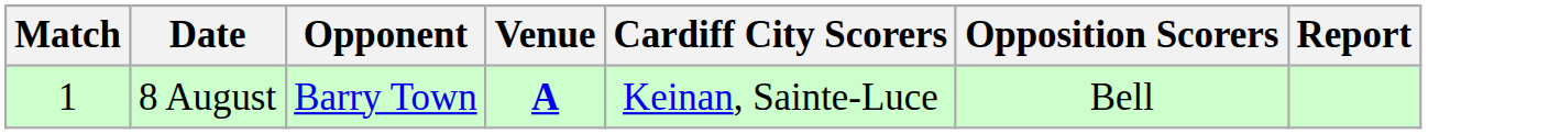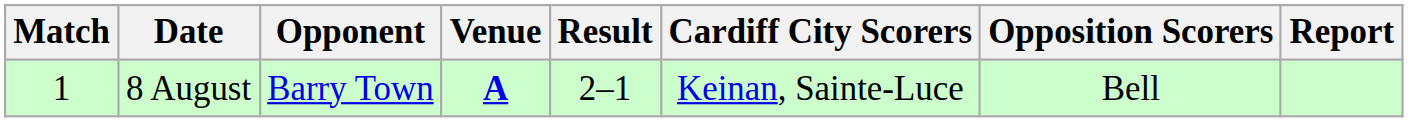+ column: Result | 2–1
